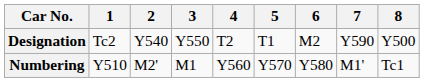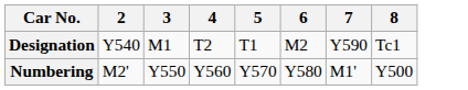- column: 1 | Tc2 | Y510
Designation | 3: Y550 -> M1
Designation | 8: Y500 -> Tc1
Numbering | 3: M1 -> Y550
Numbering | 8: Tc1 -> Y500
